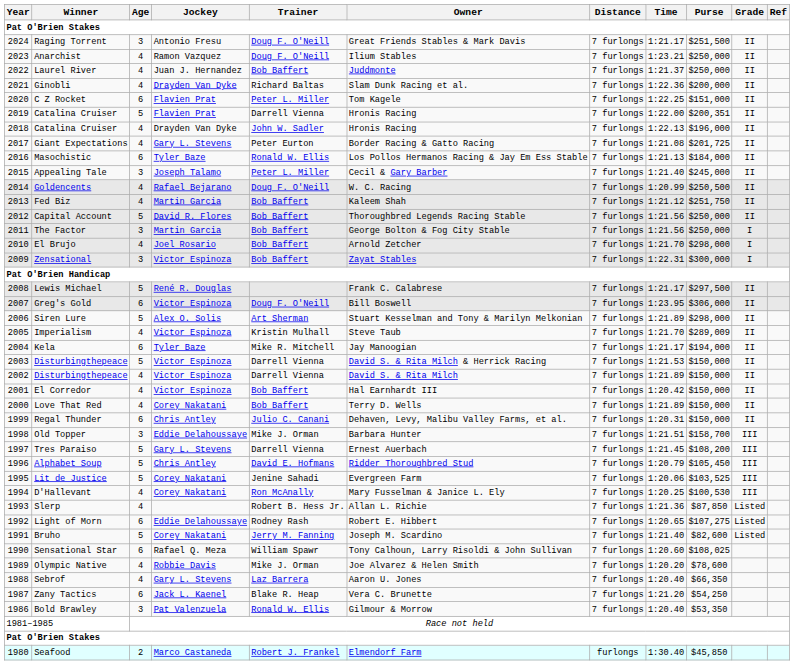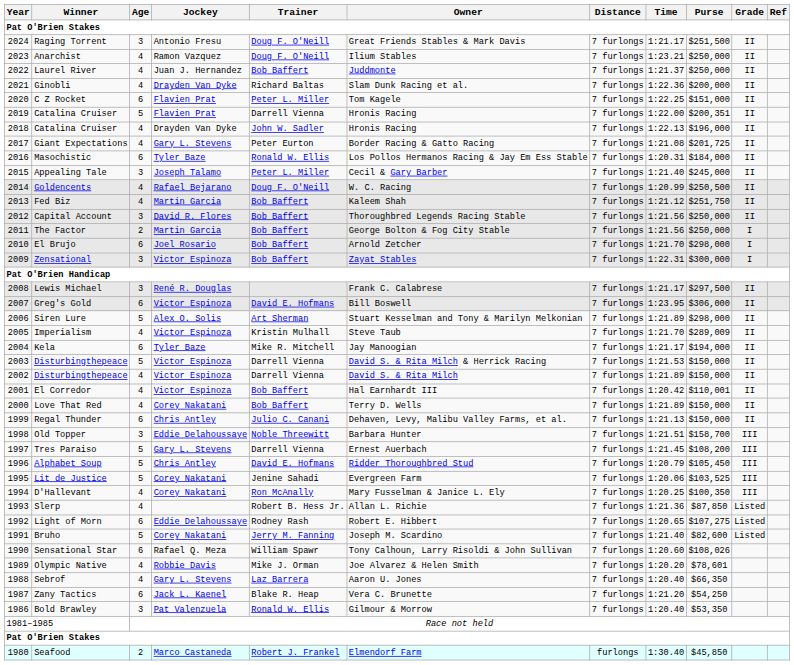Masochistic | Time: 1:21.13 -> 1:20.31
Capital Account | Age: 5 -> 3
The Factor | Age: 3 -> 2
El Brujo | Age: 4 -> 6
Lewis Michael | Age: 5 -> 3
Greg's Gold | Trainer: Doug F. O'Neill -> David E. Hofmans
El Corredor | Purse: $150,000 -> $110,001
Regal Thunder | Time: 1:20.31 -> 1:21.13
Old Topper | Trainer: Mike J. Orman -> Noble Threewitt
D'Hallevant | Purse: $100,530 -> $100,350
Sensational Star | Purse: $108,025 -> $108,026
Olympic Native | Purse: $78,600 -> $78,601
